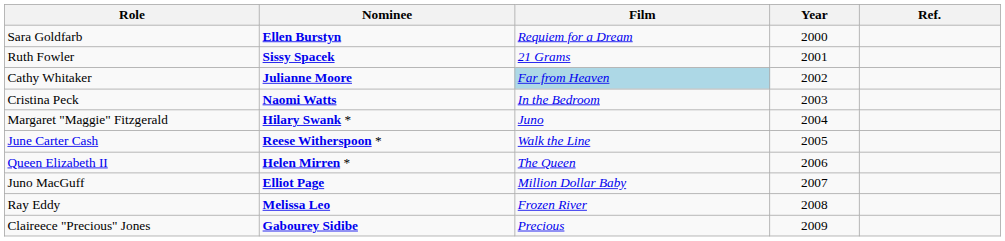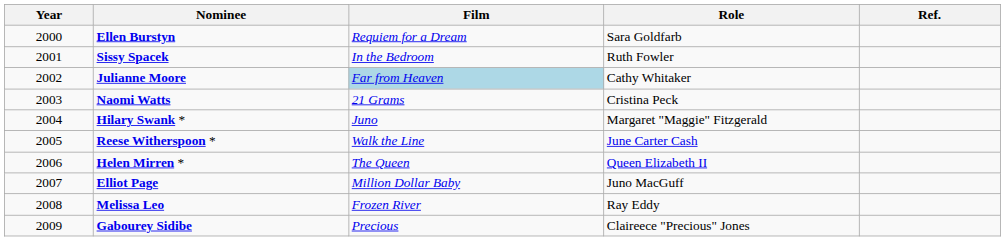columns swapped: Year <-> Role
Sissy Spacek | Film: 21 Grams -> In the Bedroom
Naomi Watts | Film: In the Bedroom -> 21 Grams
